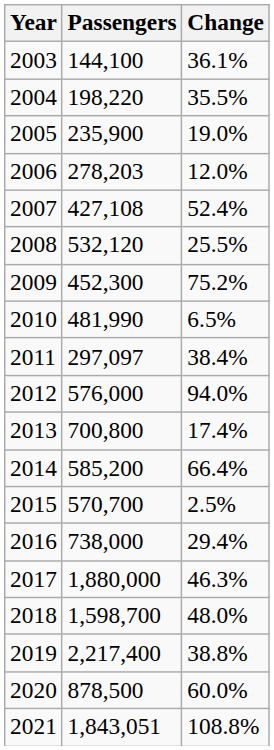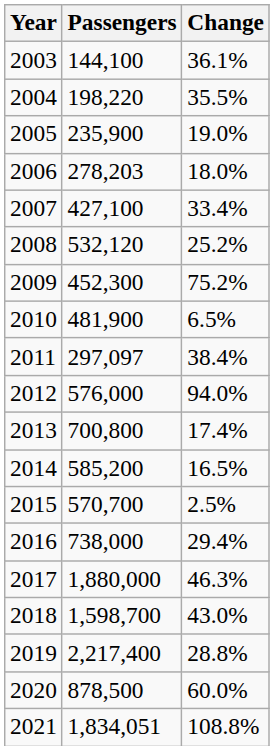2006 | Change: 12.0% -> 18.0%
2007 | Passengers: 427,108 -> 427,100
2007 | Change: 52.4% -> 33.4%
2008 | Change: 25.5% -> 25.2%
2010 | Passengers: 481,990 -> 481,900
2014 | Change: 66.4% -> 16.5%
2018 | Change: 48.0% -> 43.0%
2019 | Change: 38.8% -> 28.8%
2021 | Passengers: 1,843,051 -> 1,834,051
